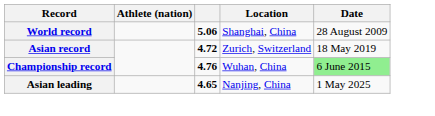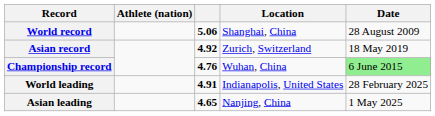Asian record | column 3: 4.72 -> 4.92
+ row: World leading | 4.91 | Indianapolis, United States | 28 February 2025
